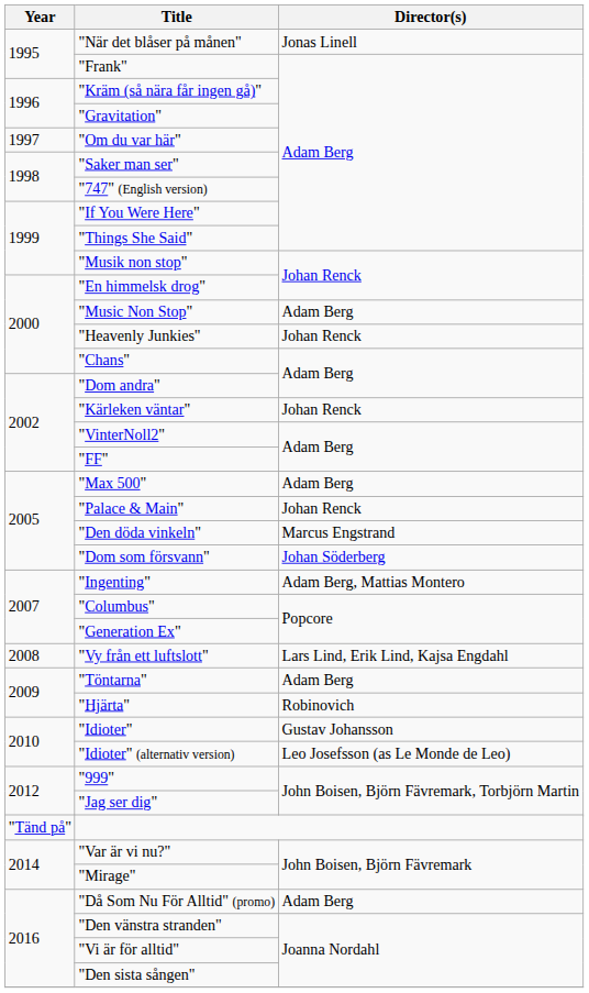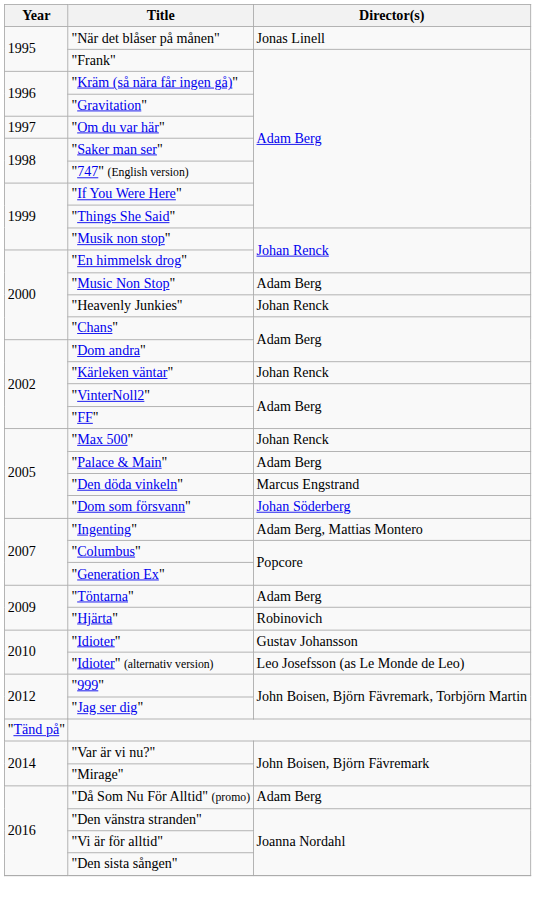"Max 500" | Director(s): Adam Berg -> Johan Renck
"Palace & Main" | Director(s): Johan Renck -> Adam Berg
- row: 2008 | "Vy från ett luftslott" | Lars Lind, Erik Lind, Kajsa Engdahl
